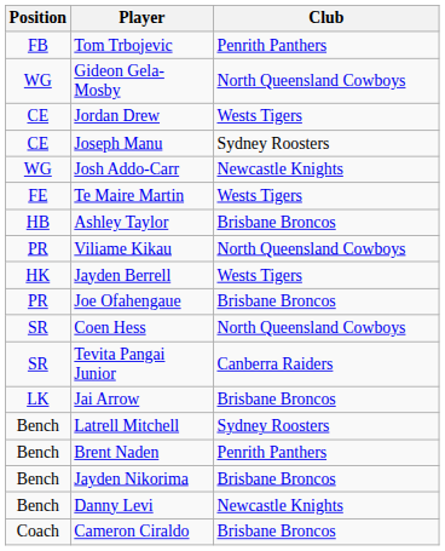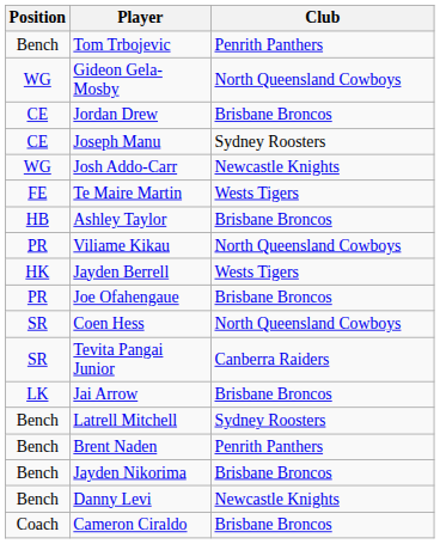Tom Trbojevic | Position: FB -> Bench
Jordan Drew | Club: Wests Tigers -> Brisbane Broncos
